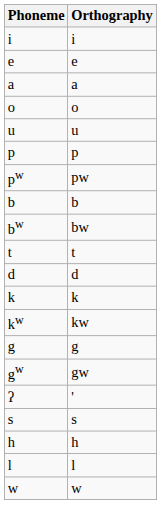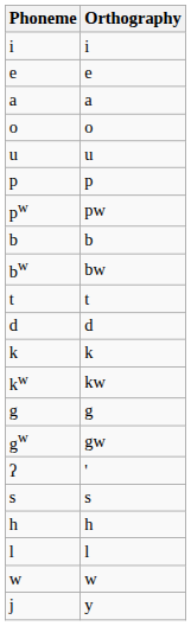+ row: j | y
